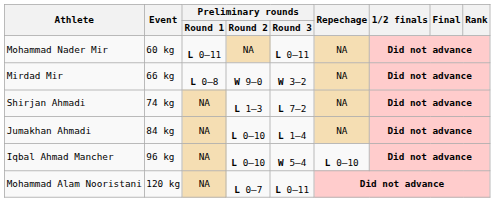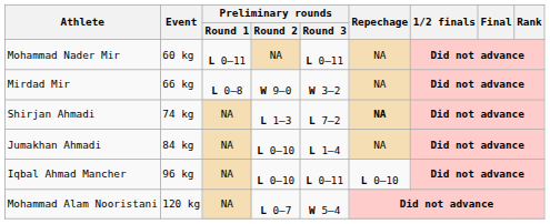Shirjan Ahmadi | Repechage: normal -> bold
Iqbal Ahmad Mancher | Preliminary rounds / Round 3: W 5–4 -> L 0–11
Mohammad Alam Nooristani | Preliminary rounds / Round 3: L 0–11 -> W 5–4
